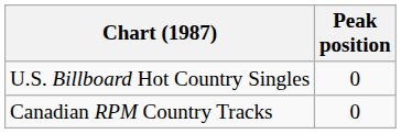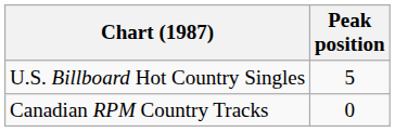U.S. Billboard Hot Country Singles | Peak position: 0 -> 5
